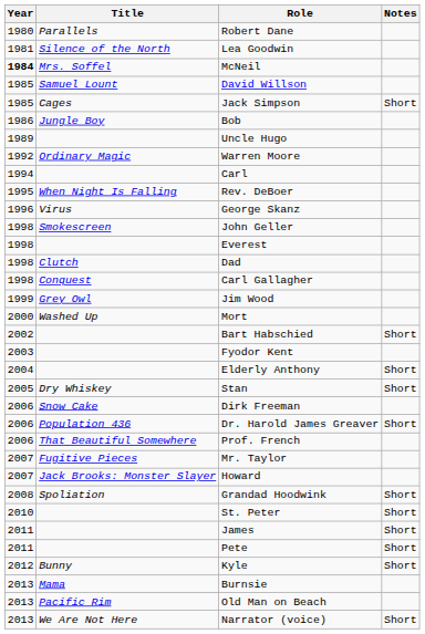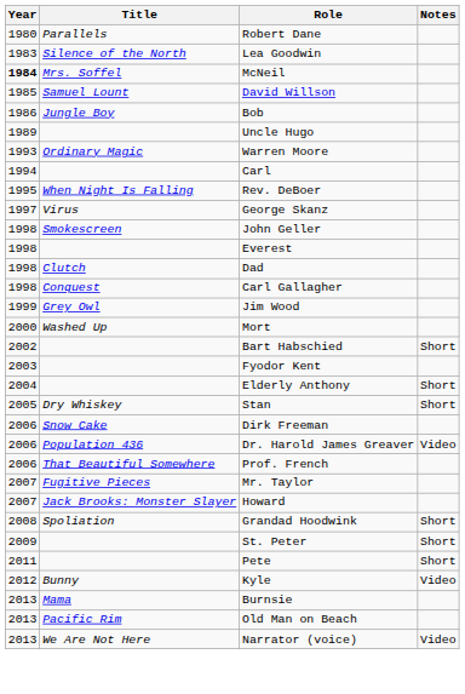Lea Goodwin | Year: 1981 -> 1983
- row: 1985 | Cages | Jack Simpson | Short
Warren Moore | Year: 1992 -> 1993
George Skanz | Year: 1996 -> 1997
Dr. Harold James Greaver | Notes: Short -> Video
St. Peter | Year: 2010 -> 2009
- row: 2011 | James | Short
Kyle | Notes: Short -> Video
Narrator (voice) | Notes: Short -> Video
